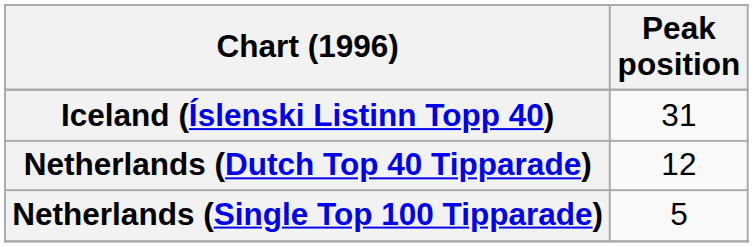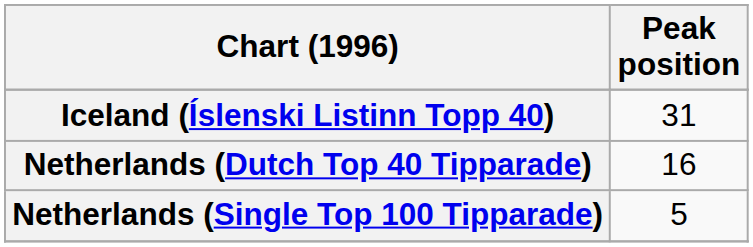Netherlands (Dutch Top 40 Tipparade) | Peak position: 12 -> 16
